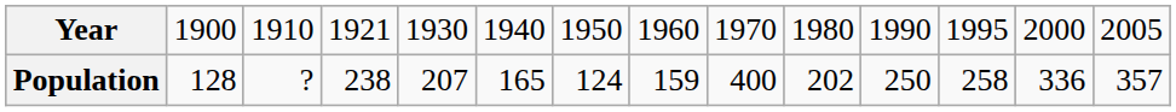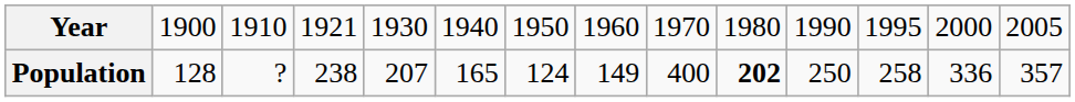Population | column 8: 159 -> 149
Population | column 10: normal -> bold
